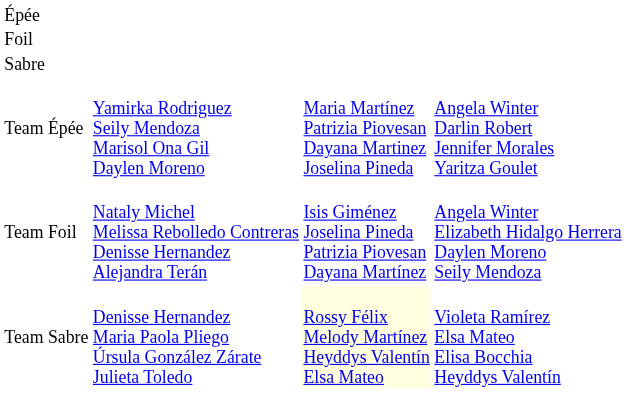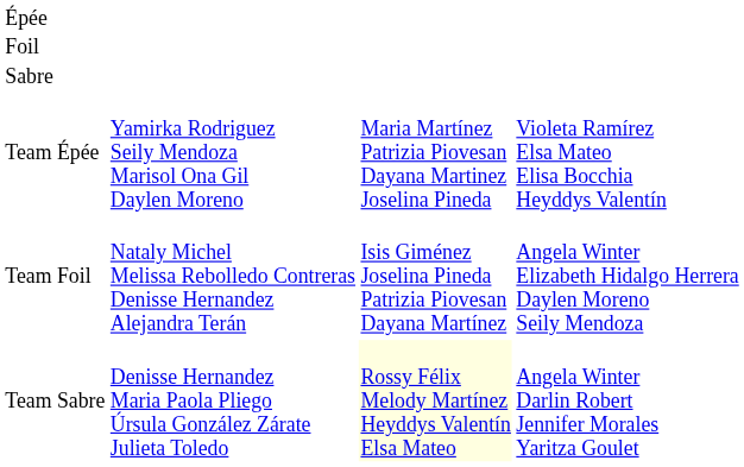Team Épée | column 4: Angela Winter Darlin Robert Jennifer Morales Yaritza Goulet -> Violeta Ramírez Elsa Mateo Elisa Bocchia Heyddys Valentín
Team Sabre | column 4: Violeta Ramírez Elsa Mateo Elisa Bocchia Heyddys Valentín -> Angela Winter Darlin Robert Jennifer Morales Yaritza Goulet
